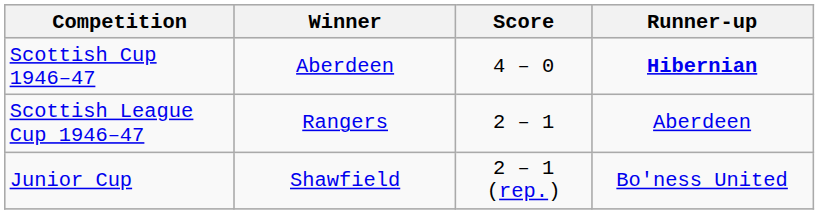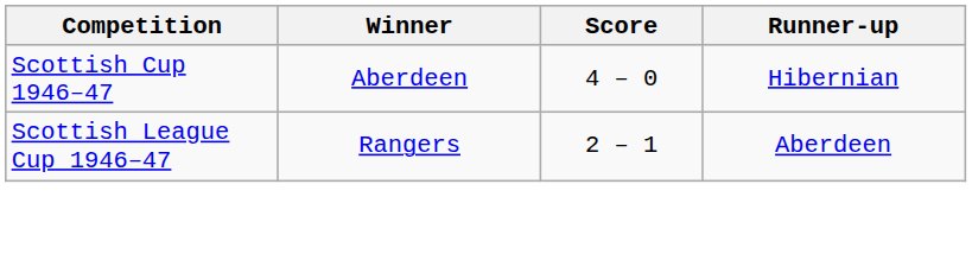Scottish Cup 1946–47 | Runner-up: bold -> normal
- row: Junior Cup | Shawfield | 2 – 1 (rep.) | Bo'ness United
